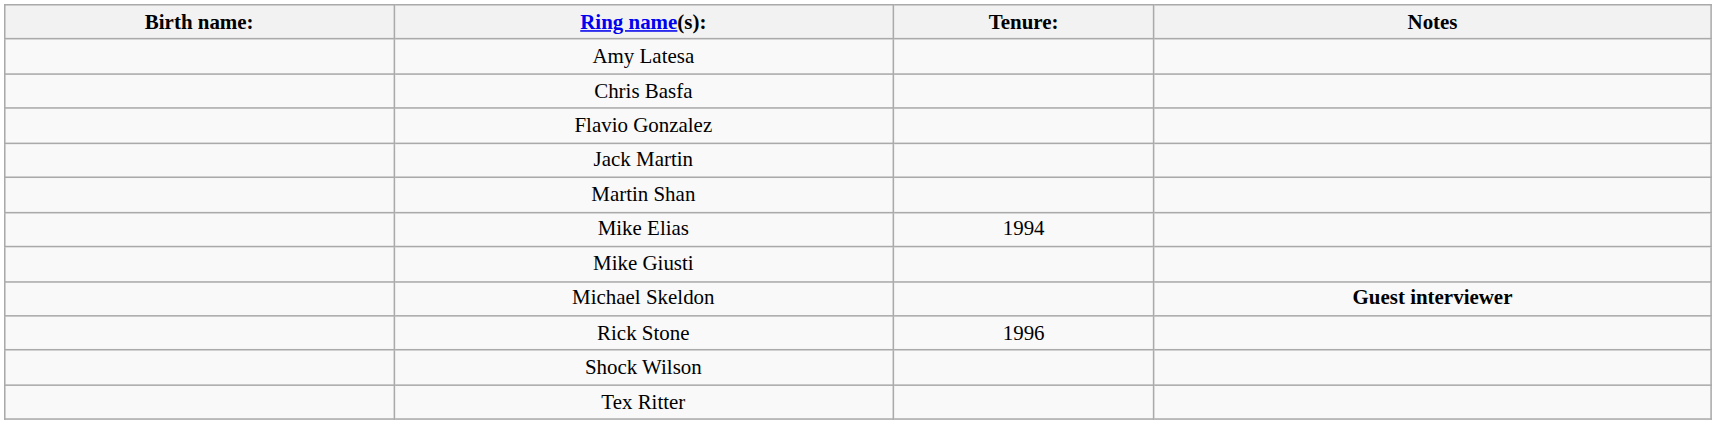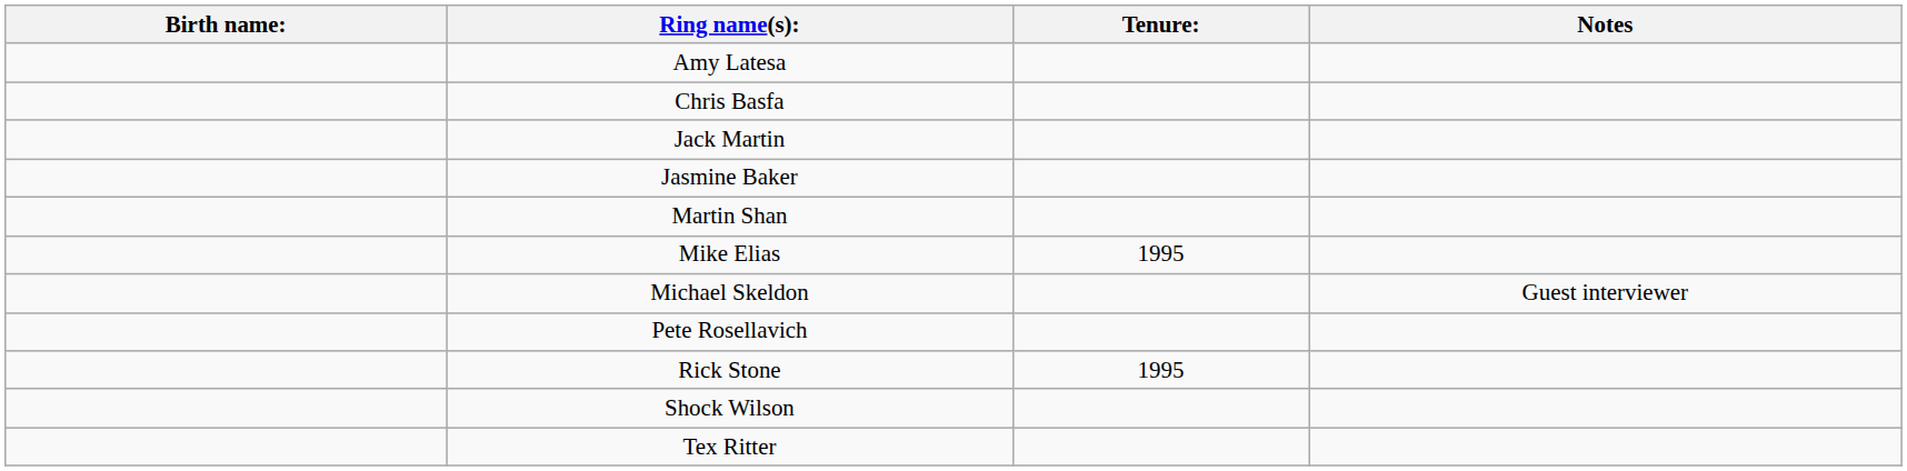- row: Flavio Gonzalez
+ row: Jasmine Baker
Mike Elias | Tenure:: 1994 -> 1995
- row: Mike Giusti
Michael Skeldon | Notes: bold -> normal
+ row: Pete Rosellavich
Rick Stone | Tenure:: 1996 -> 1995
